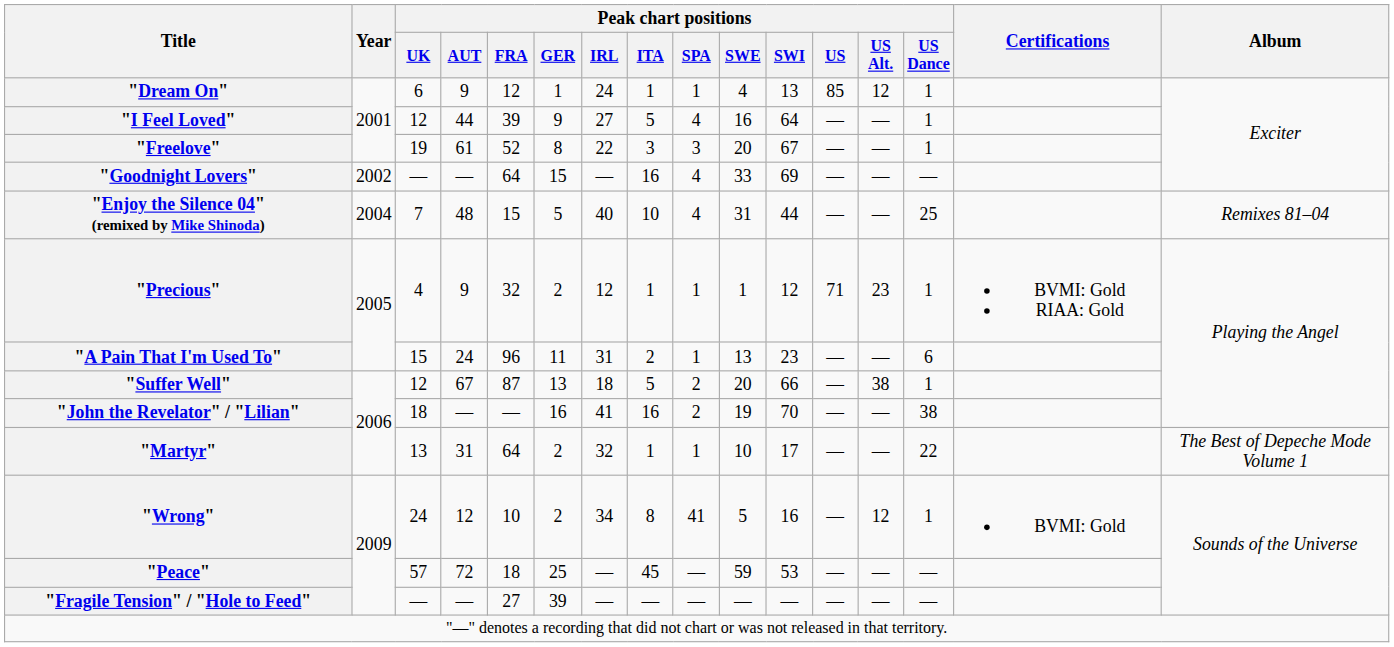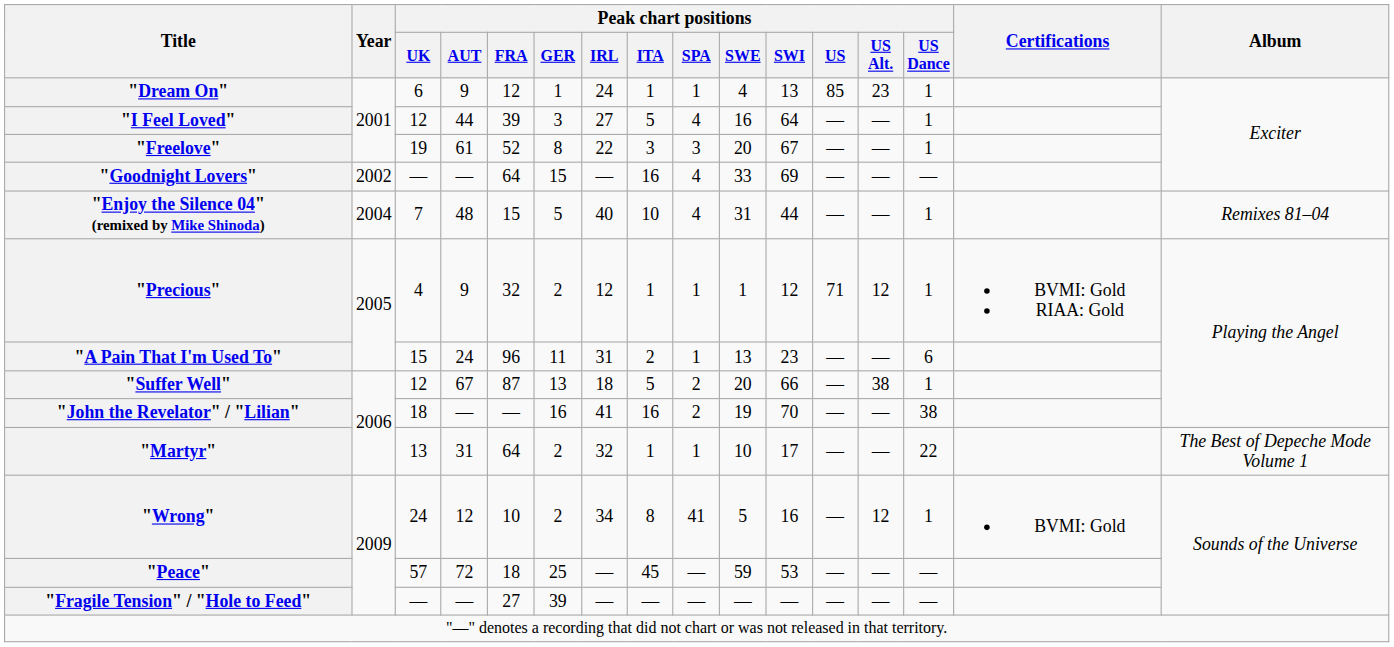"Dream On" | Peak chart positions / US Alt.: 12 -> 23
"I Feel Loved" | Peak chart positions / GER: 9 -> 3
"Enjoy the Silence 04" (remixed by Mike Shinoda) | Peak chart positions / US Dance: 25 -> 1
"Precious" | Peak chart positions / US Alt.: 23 -> 12
